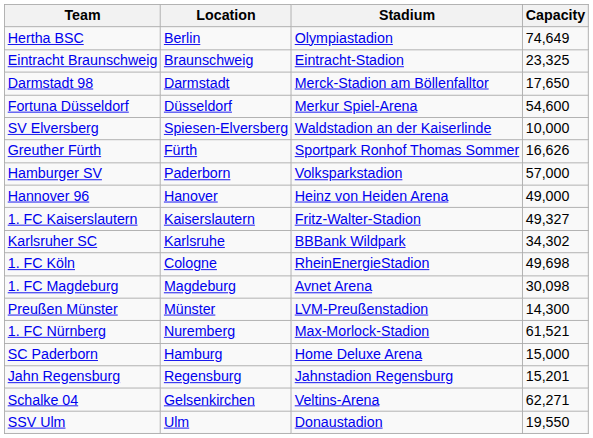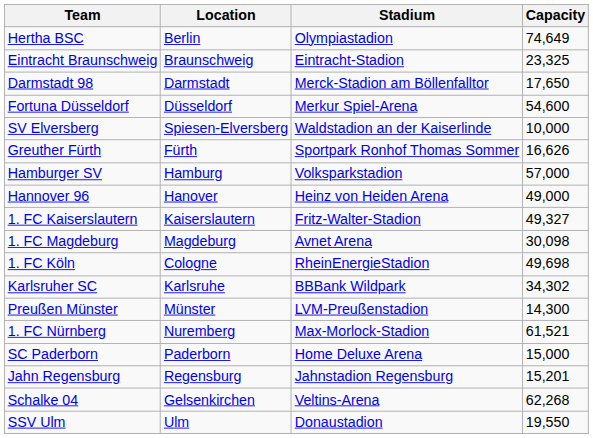Hamburger SV | Location: Paderborn -> Hamburg
rows swapped: Karlsruher SC <-> 1. FC Magdeburg
SC Paderborn | Location: Hamburg -> Paderborn
Schalke 04 | Capacity: 62,271 -> 62,268
